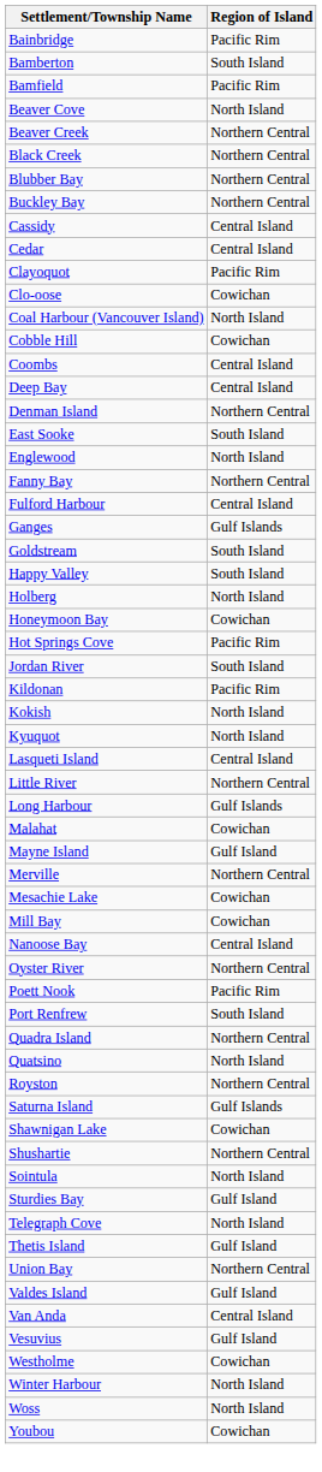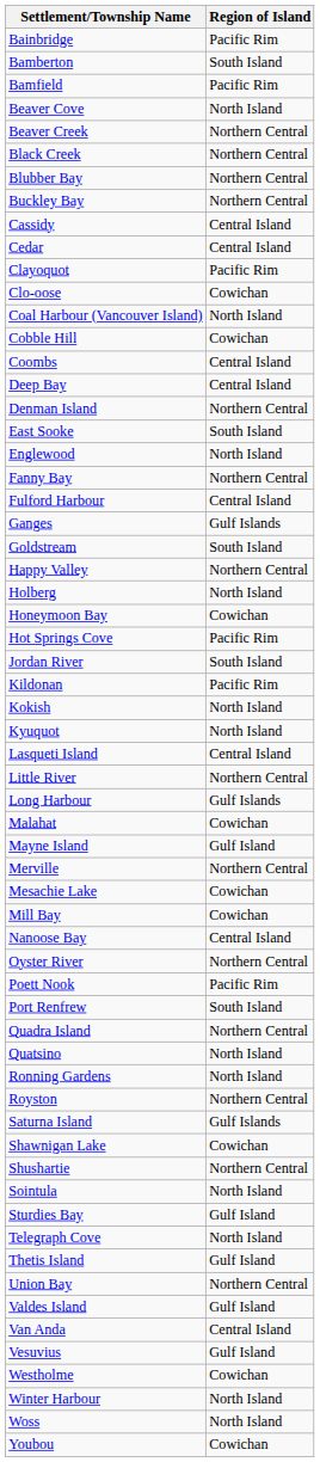Happy Valley | Region of Island: South Island -> Northern Central
+ row: Ronning Gardens | North Island
